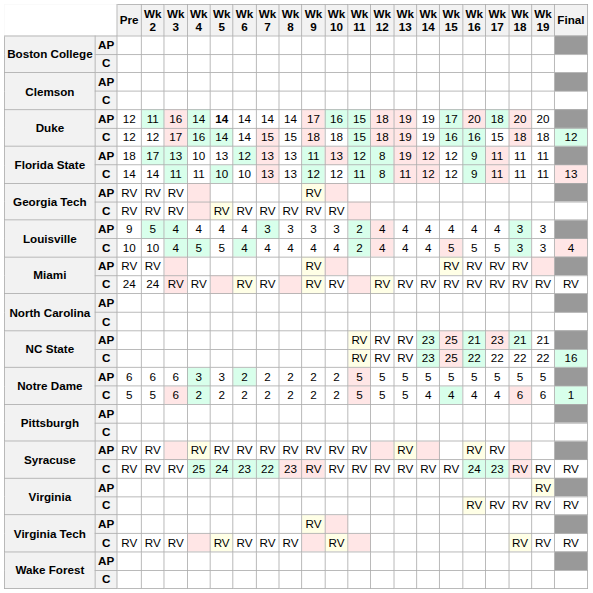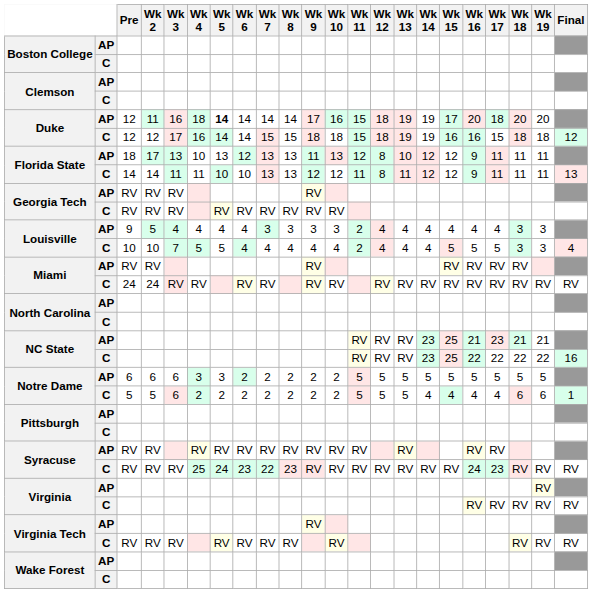Duke / AP | Wk 4: 14 -> 18
Florida State / AP | Wk 13: 19 -> 10
Louisville / C | Wk 3: 4 -> 7
